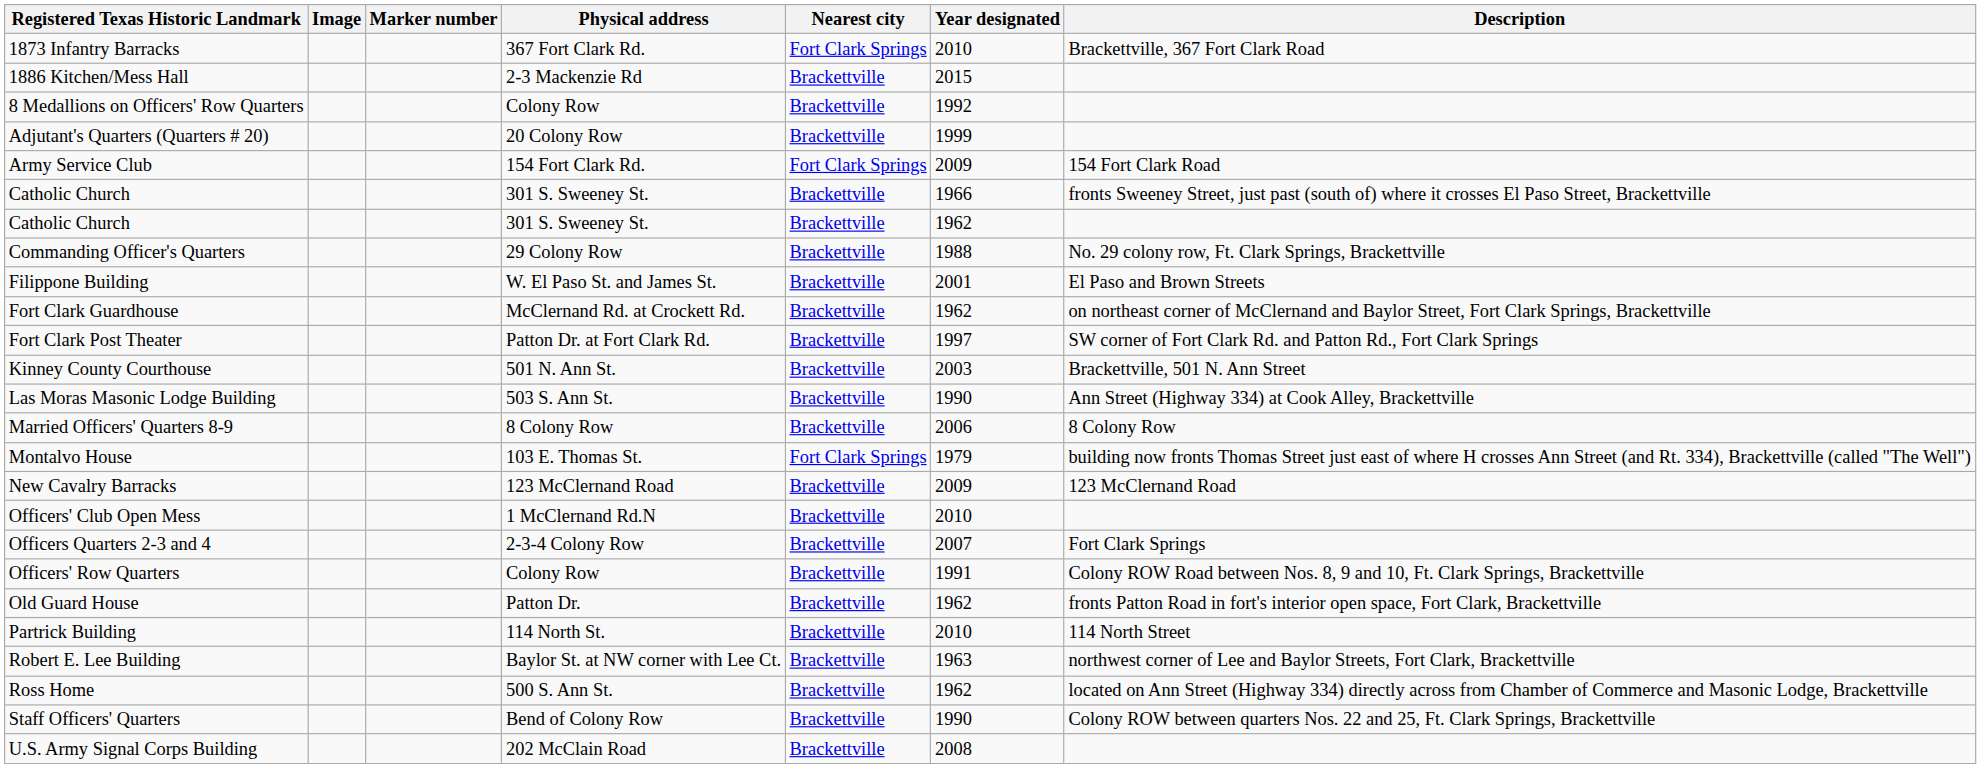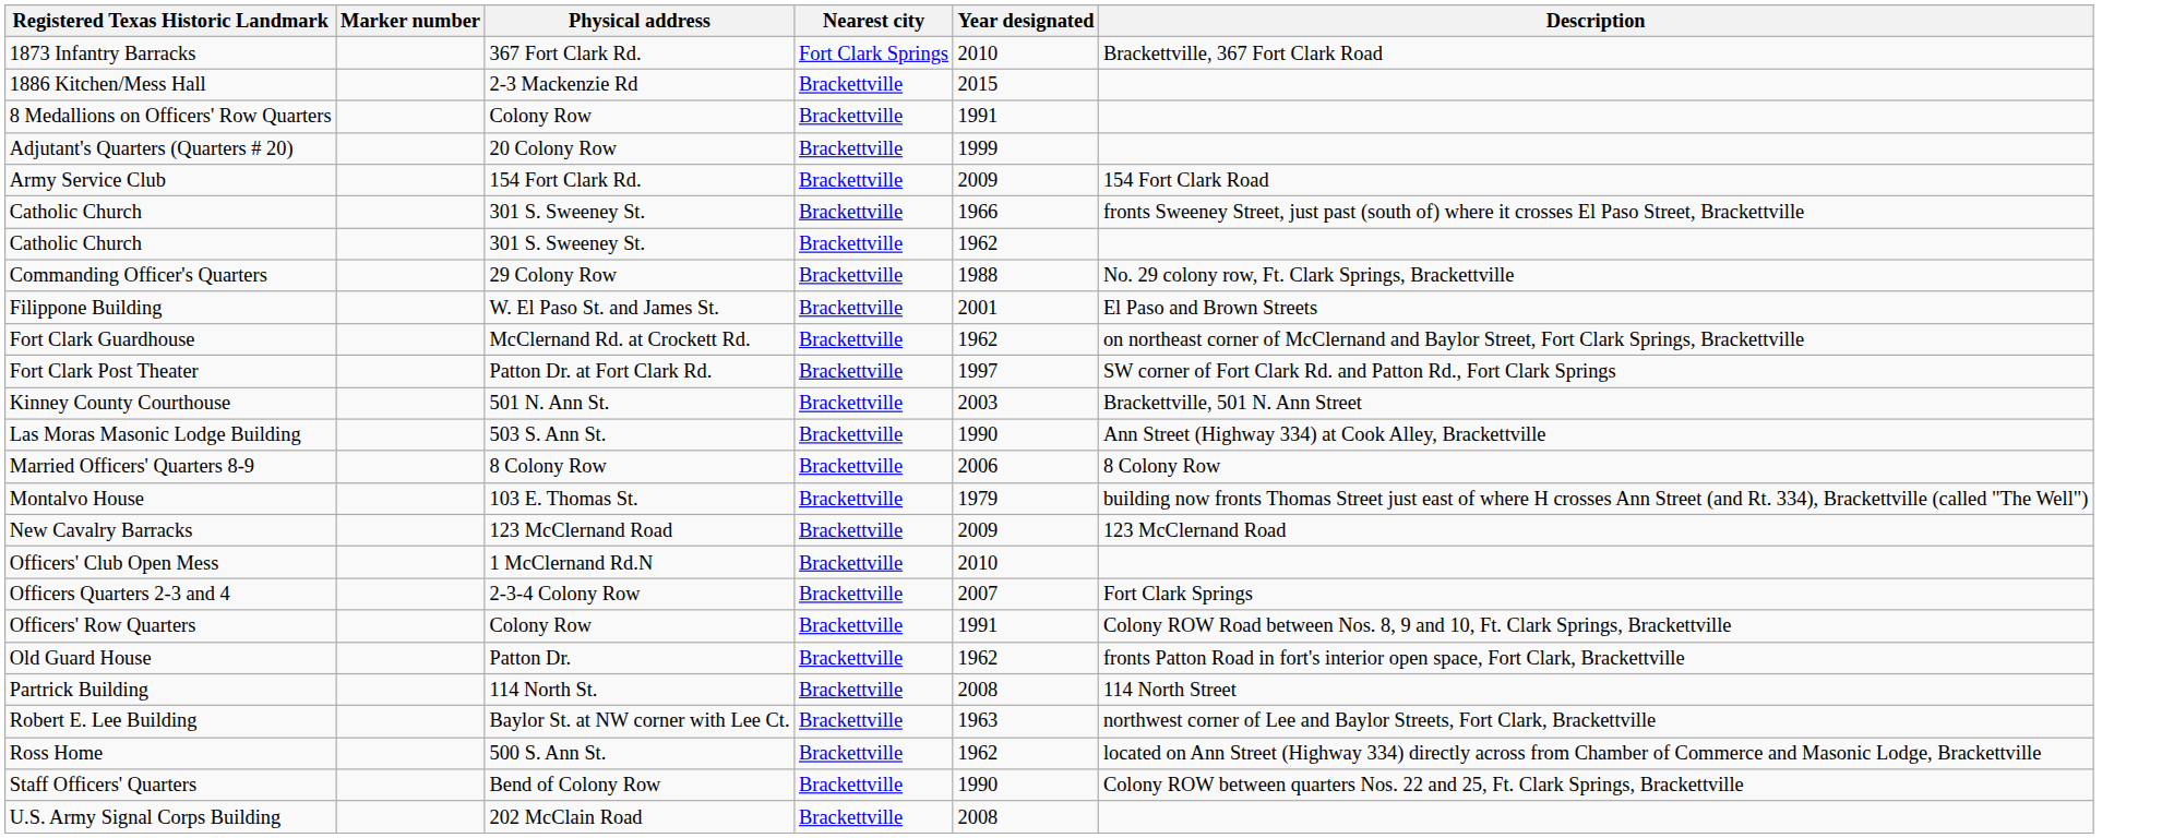- column: Image
8 Medallions on Officers' Row Quarters | Year designated: 1992 -> 1991
Army Service Club | Nearest city: Fort Clark Springs -> Brackettville
Montalvo House | Nearest city: Fort Clark Springs -> Brackettville
Partrick Building | Year designated: 2010 -> 2008
